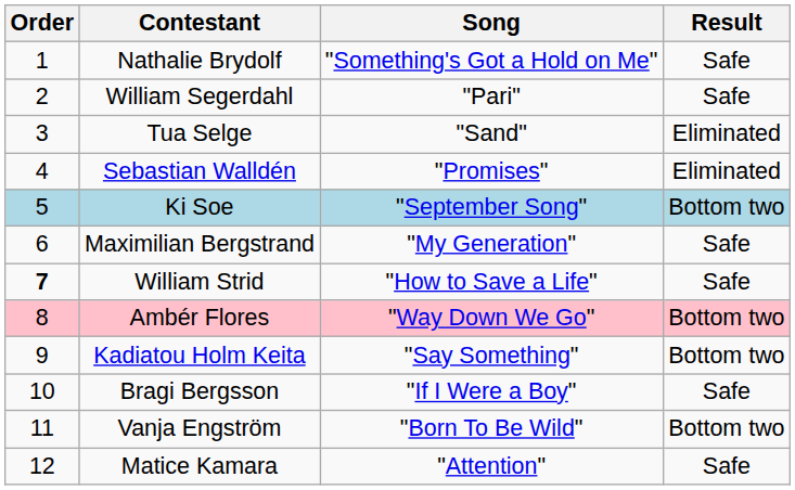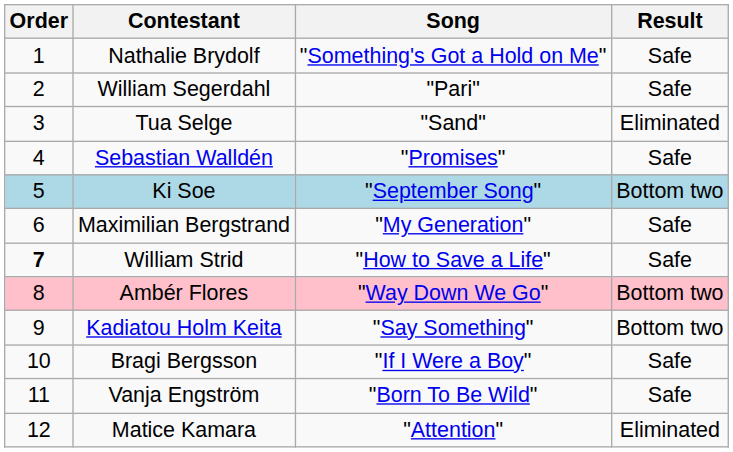Sebastian Walldén | Result: Eliminated -> Safe
Vanja Engström | Result: Bottom two -> Safe
Matice Kamara | Result: Safe -> Eliminated
